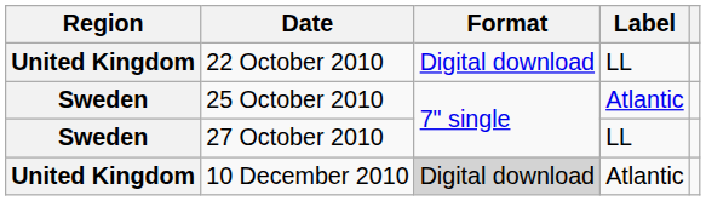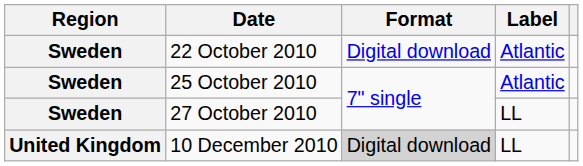22 October 2010 | Region: United Kingdom -> Sweden
22 October 2010 | Label: LL -> Atlantic
10 December 2010 | Label: Atlantic -> LL
